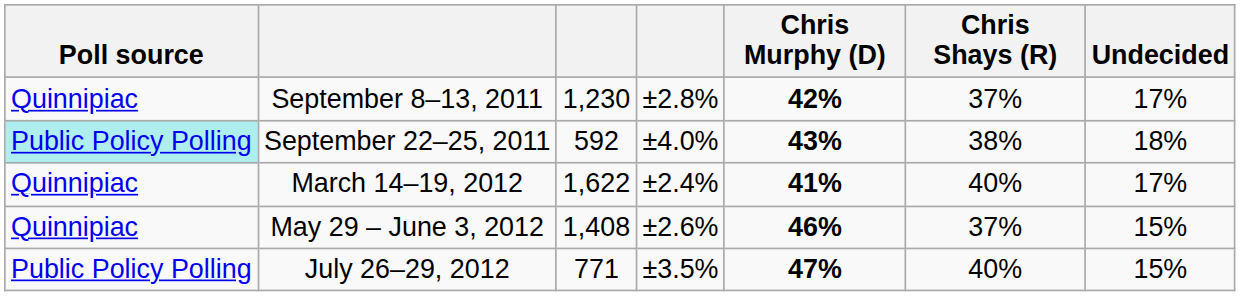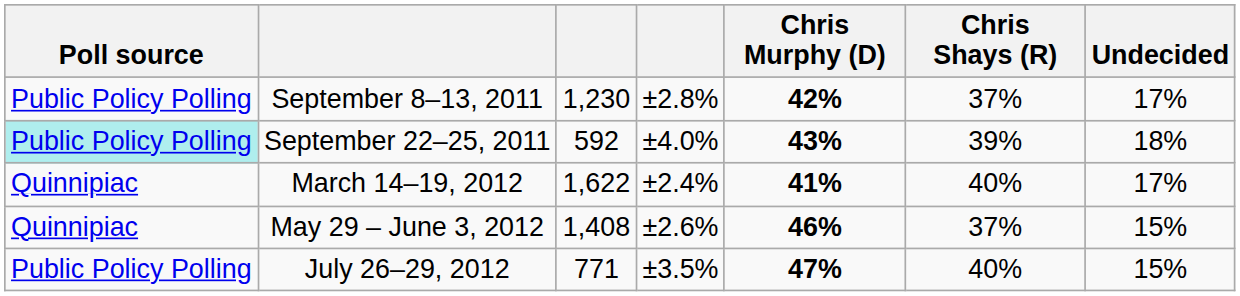September 8–13, 2011 | Poll source: Quinnipiac -> Public Policy Polling
September 22–25, 2011 | Chris Shays (R): 38% -> 39%
